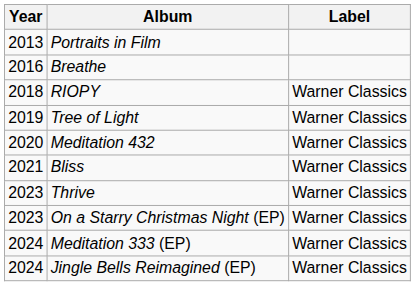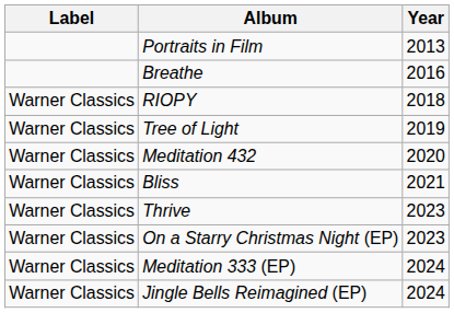columns swapped: Year <-> Label
